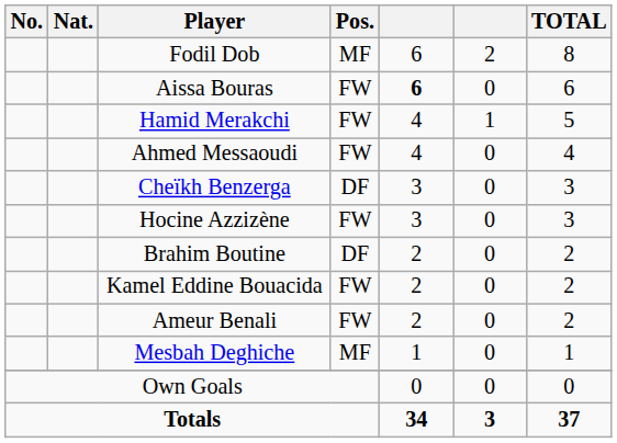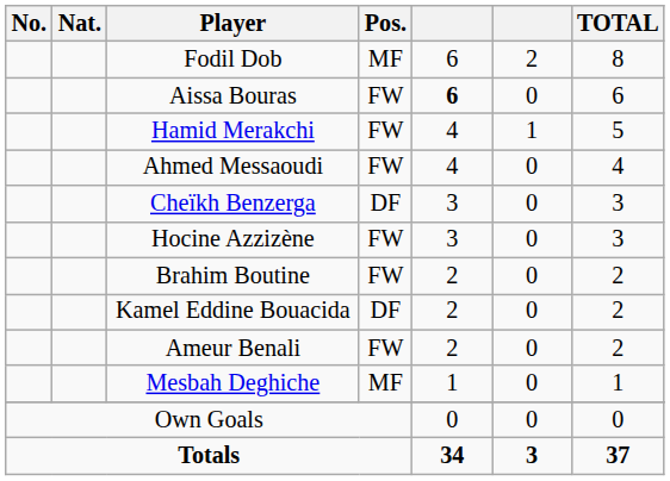Brahim Boutine | Pos.: DF -> FW
Kamel Eddine Bouacida | Pos.: FW -> DF
